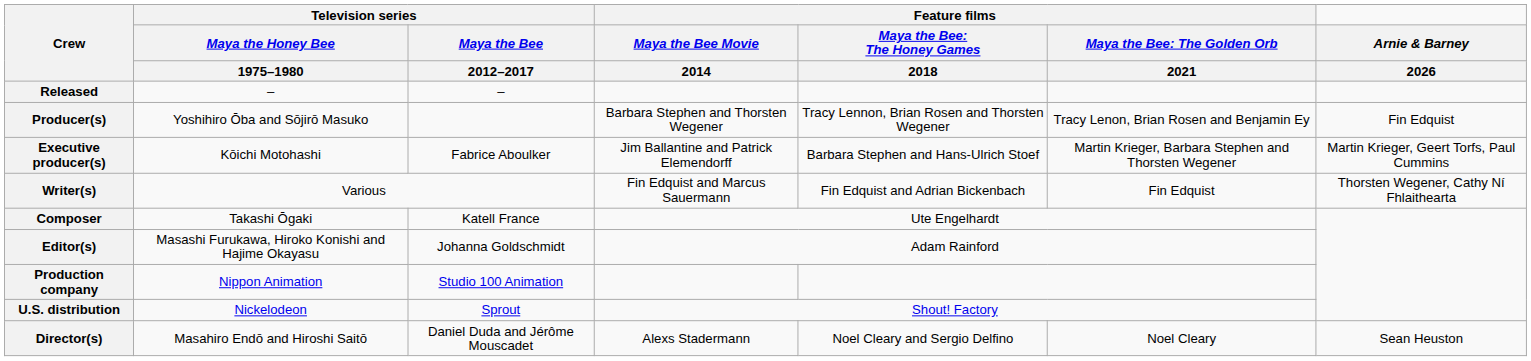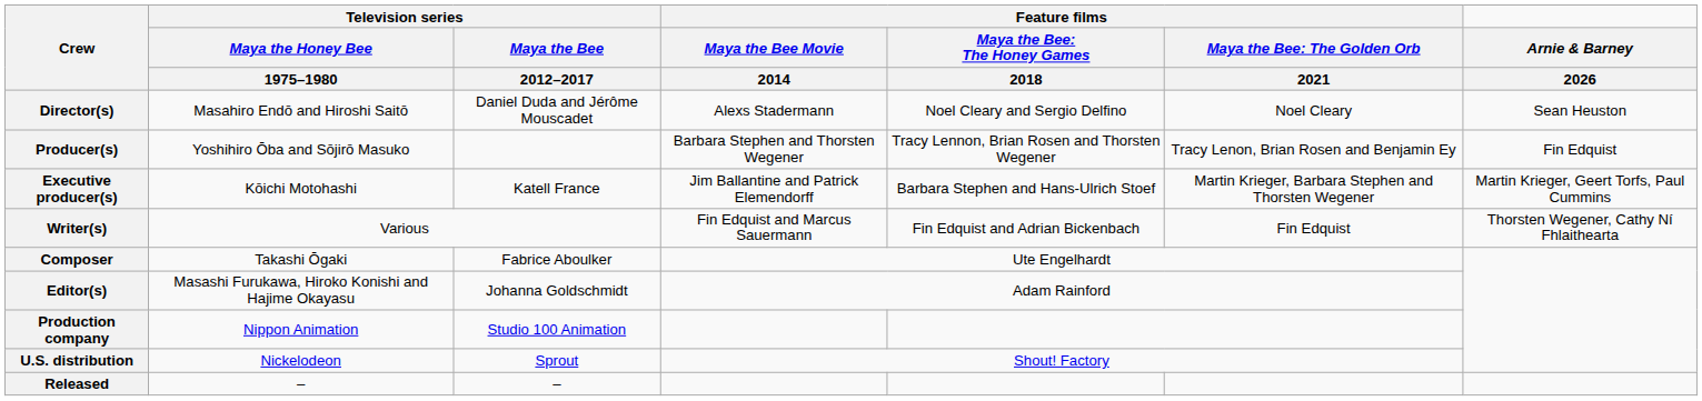rows swapped: Director(s) <-> Released
Executive producer(s) | Television series / Maya the Bee / 2012–2017: Fabrice Aboulker -> Katell France
Composer | Television series / Maya the Bee / 2012–2017: Katell France -> Fabrice Aboulker
